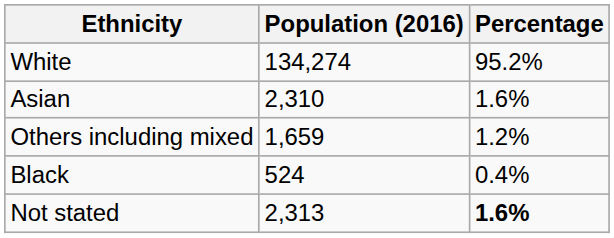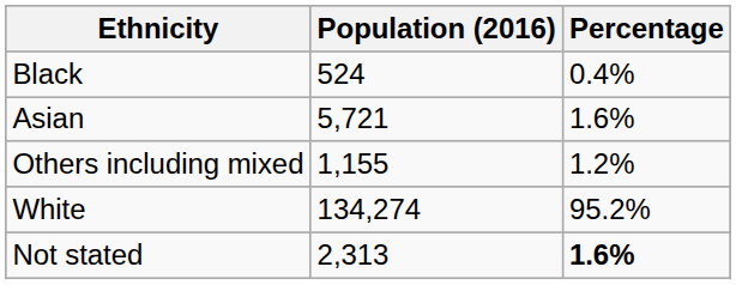rows swapped: White <-> Black
Asian | Population (2016): 2,310 -> 5,721
Others including mixed | Population (2016): 1,659 -> 1,155
